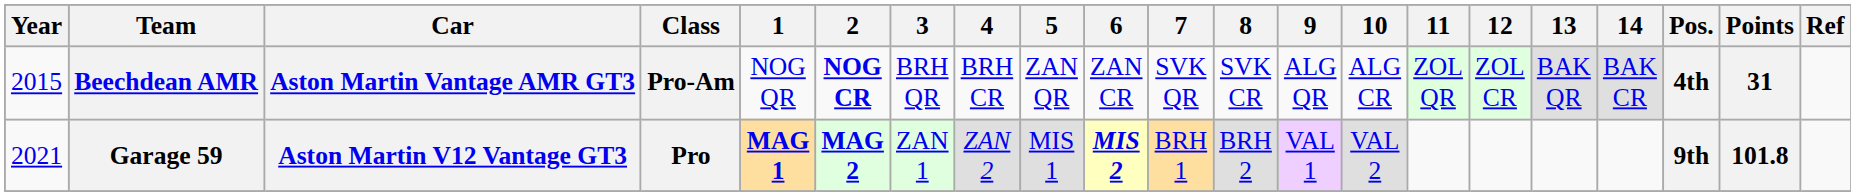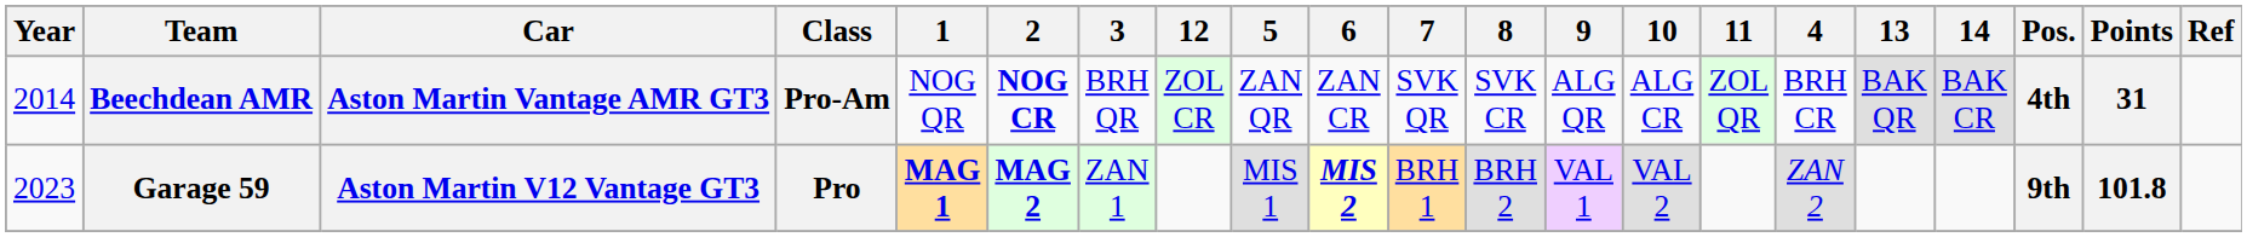columns swapped: 4 <-> 12
Beechdean AMR | Year: 2015 -> 2014
Garage 59 | Year: 2021 -> 2023
